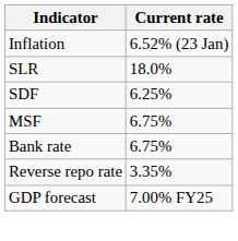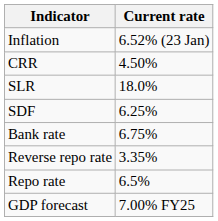+ row: CRR | 4.50%
- row: MSF | 6.75%
+ row: Repo rate | 6.5%
